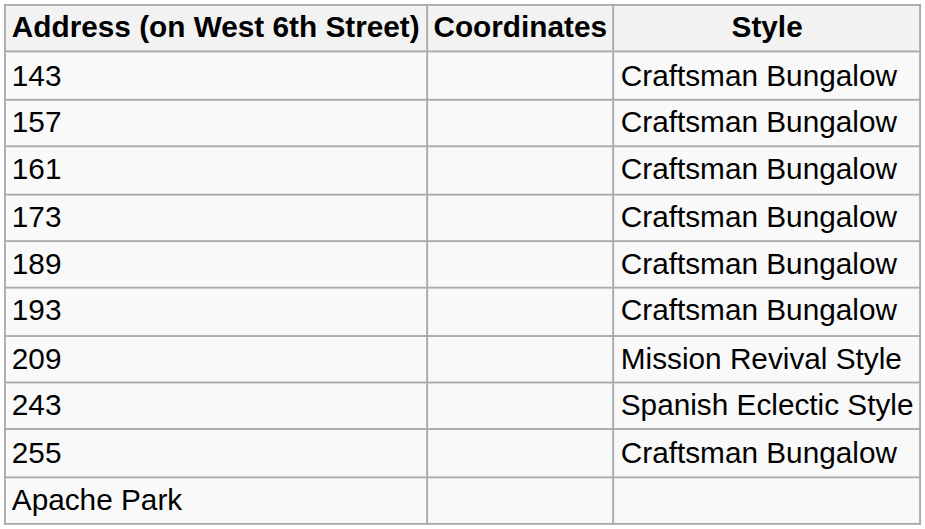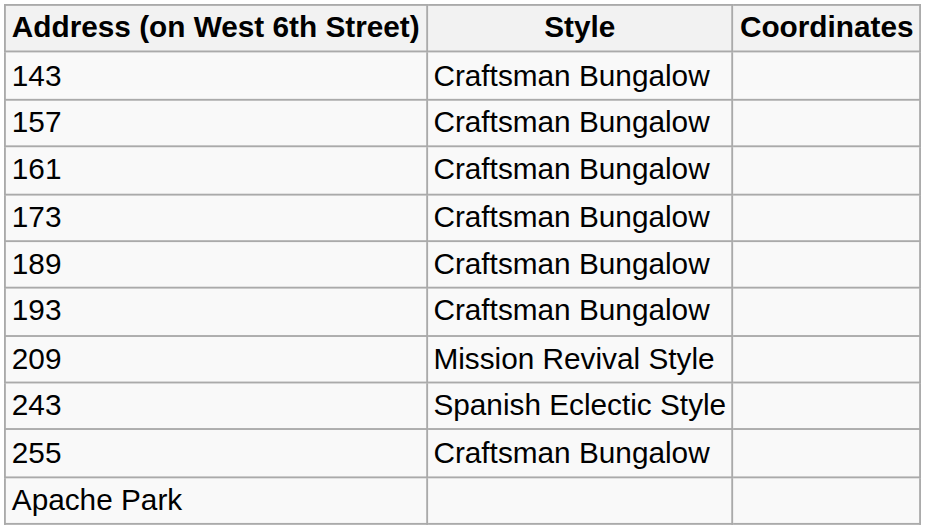columns swapped: Style <-> Coordinates
